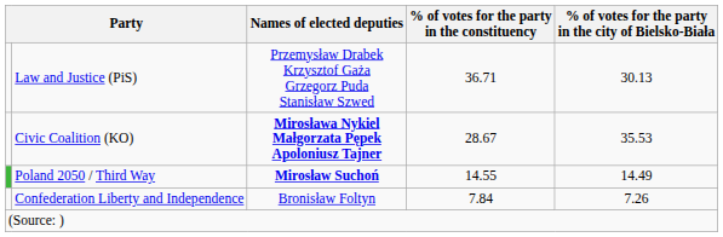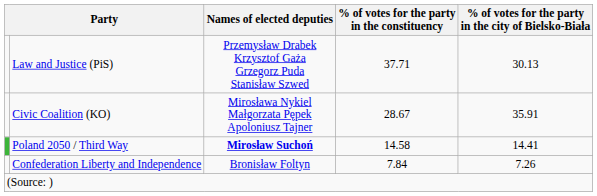Law and Justice (PiS) | % of votes for the party in the constituency: 36.71 -> 37.71
Civic Coalition (KO) | Names of elected deputies: bold -> normal
Civic Coalition (KO) | % of votes for the party in the city of Bielsko-Biała: 35.53 -> 35.91
Poland 2050 / Third Way | % of votes for the party in the constituency: 14.55 -> 14.58
Poland 2050 / Third Way | % of votes for the party in the city of Bielsko-Biała: 14.49 -> 14.41
